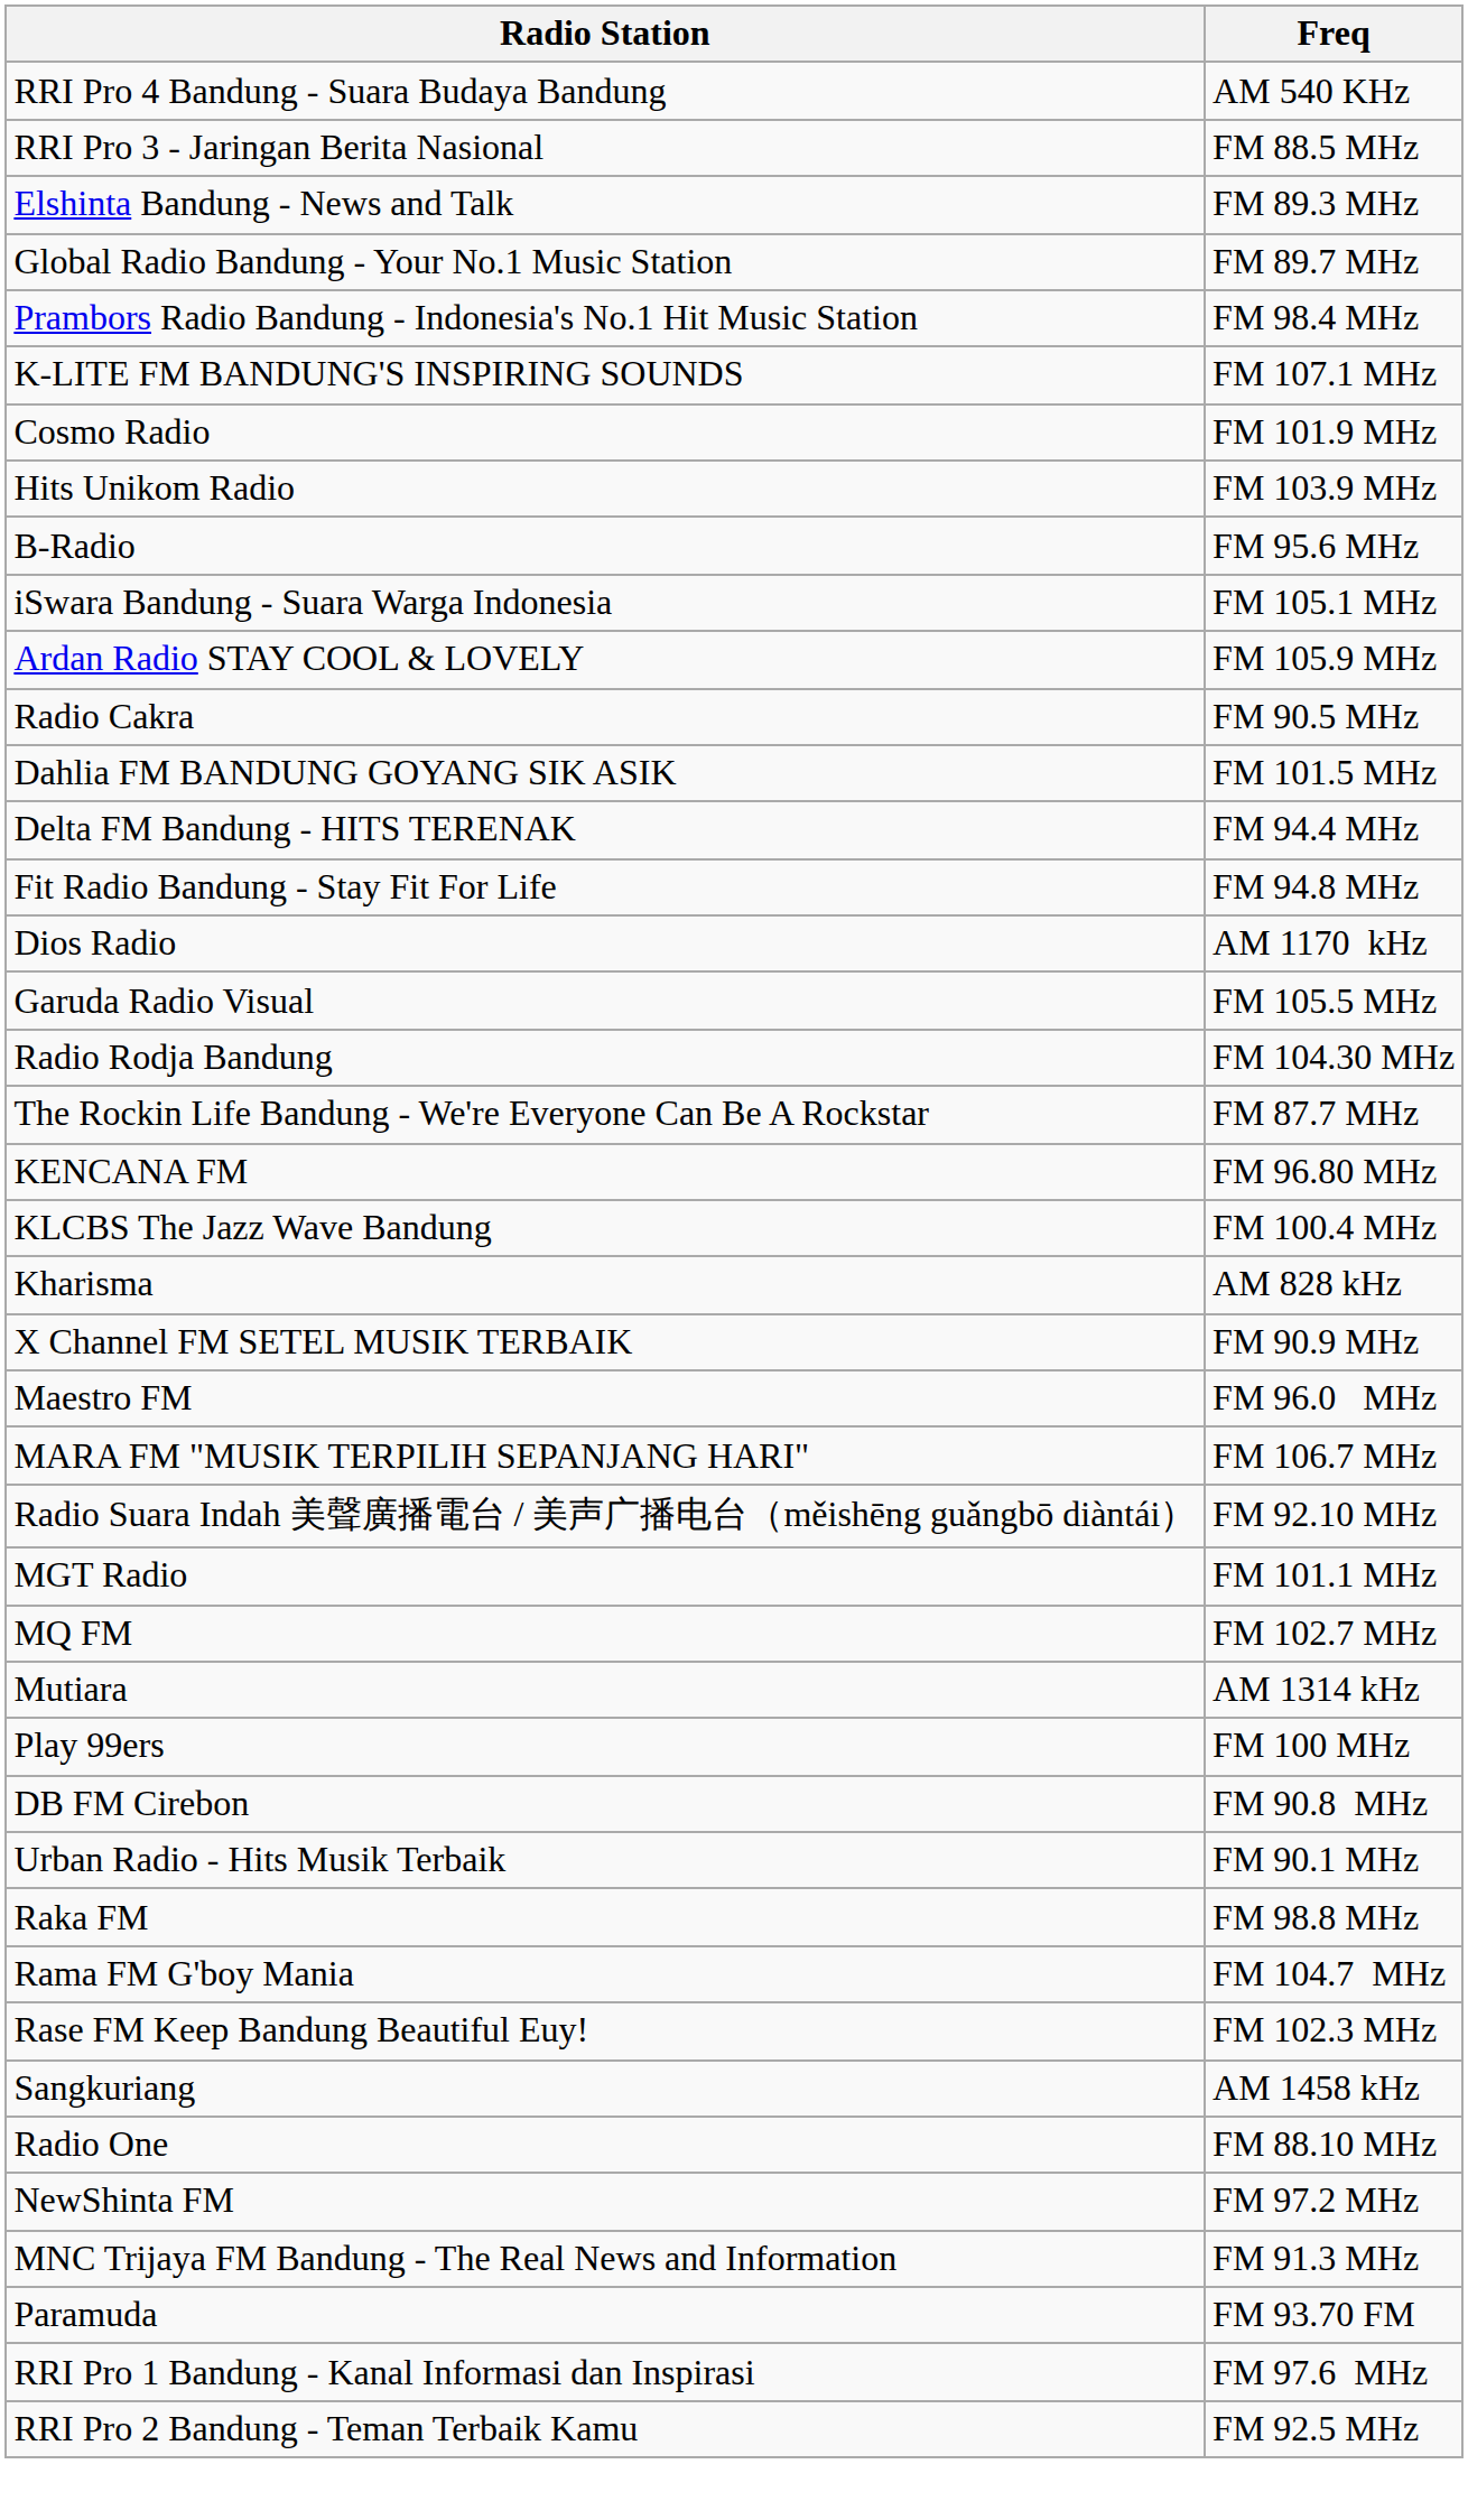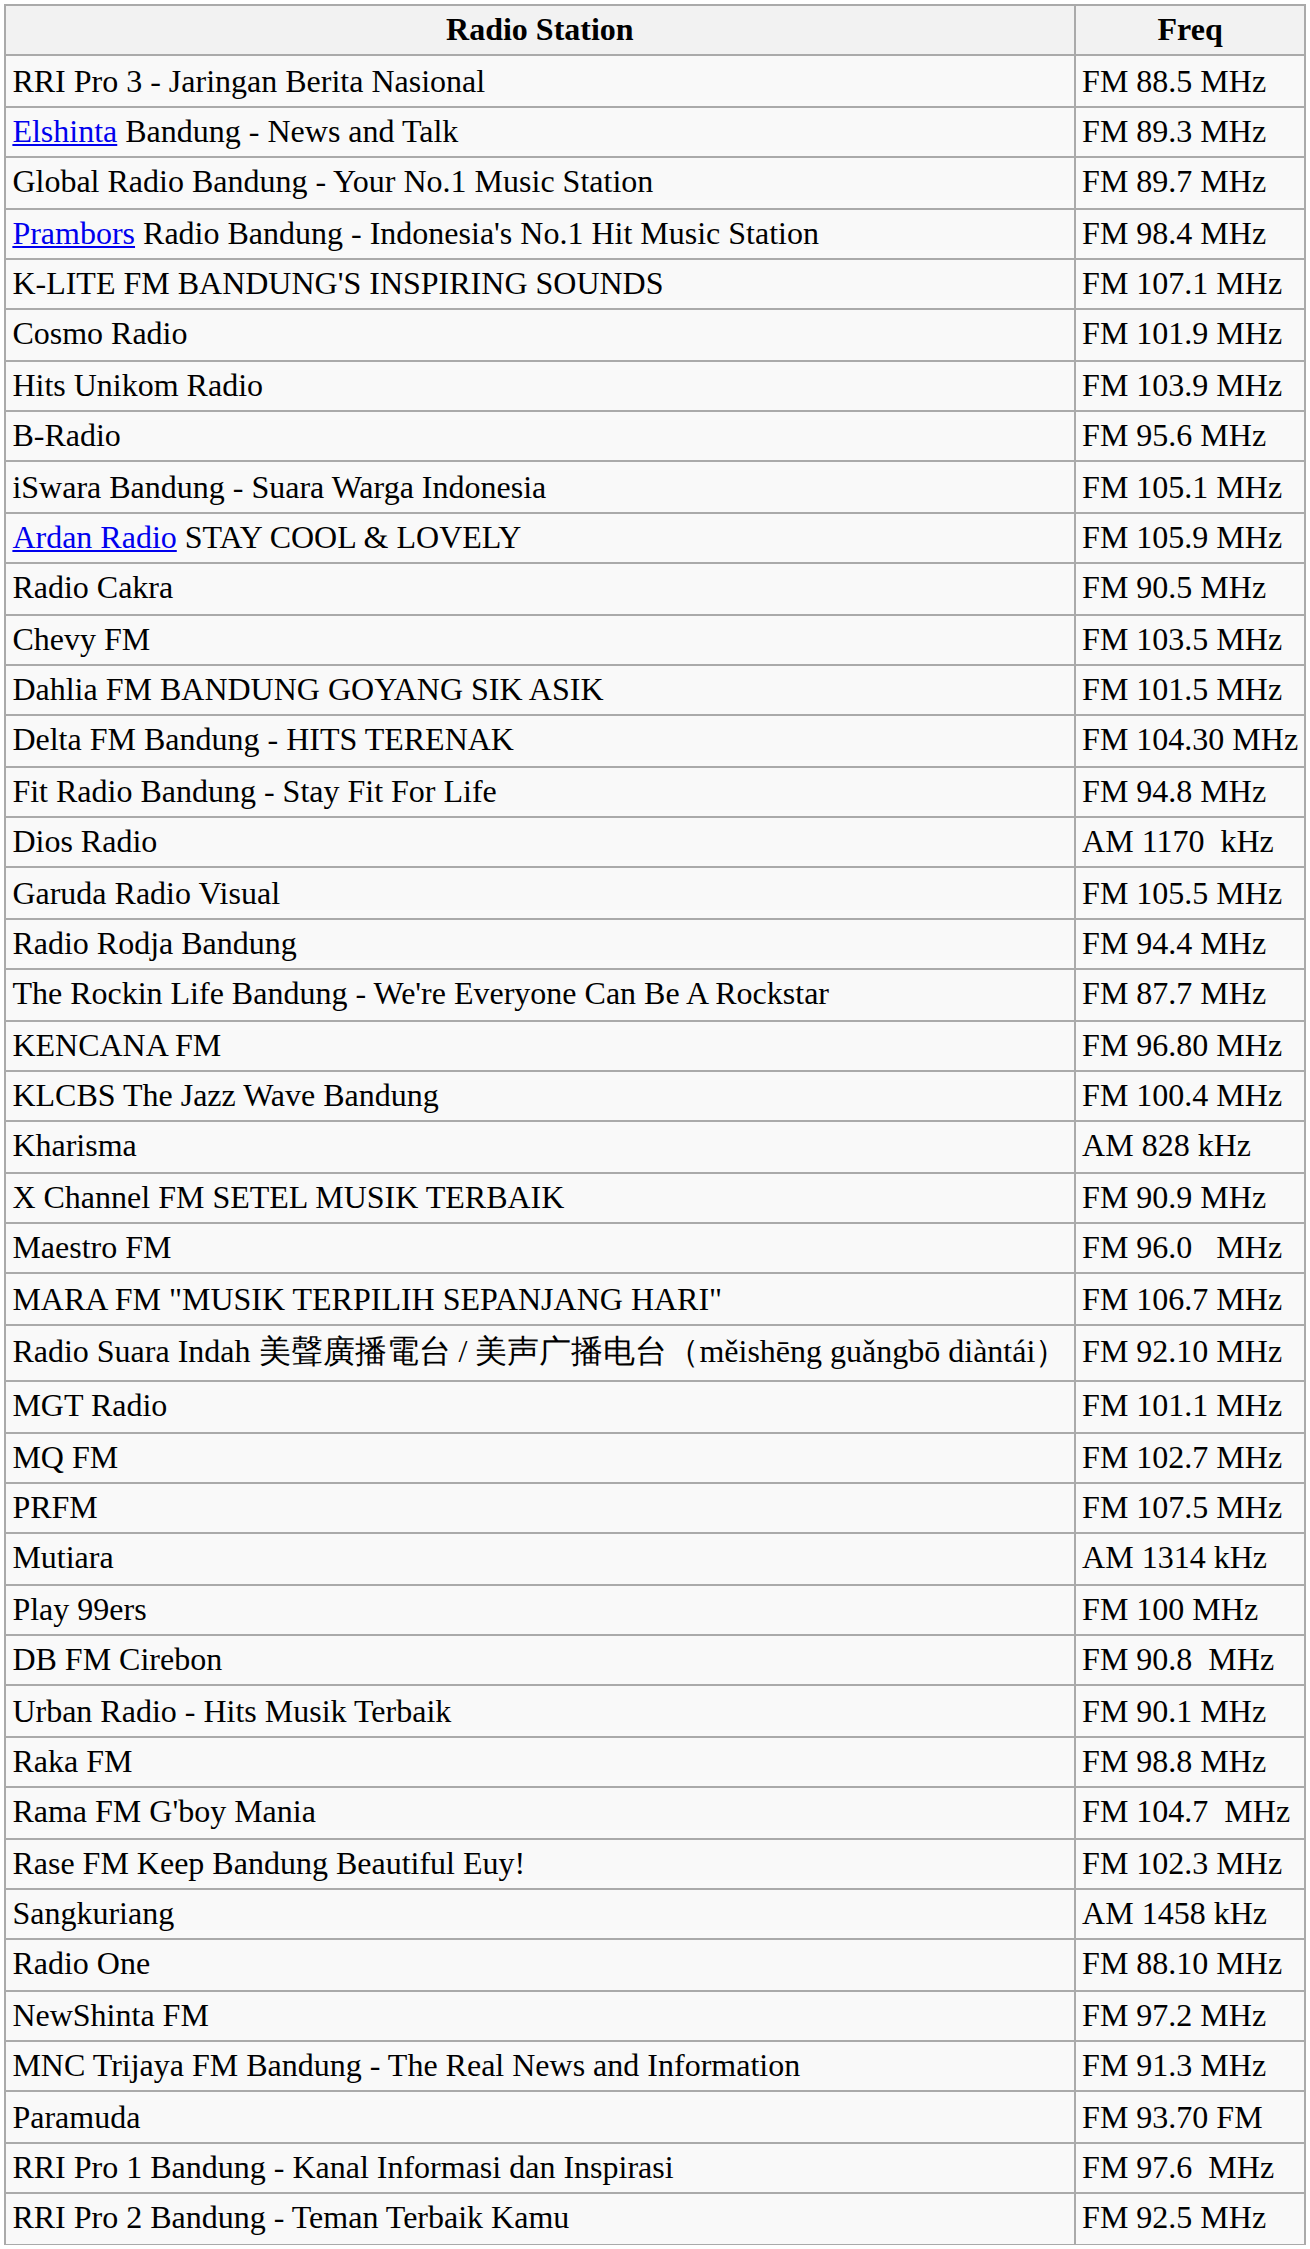- row: RRI Pro 4 Bandung - Suara Budaya Bandung | AM 540 KHz
+ row: Chevy FM | FM 103.5 MHz
Delta FM Bandung - HITS TERENAK | Freq: FM 94.4 MHz -> FM 104.30 MHz
Radio Rodja Bandung | Freq: FM 104.30 MHz -> FM 94.4 MHz
+ row: PRFM | FM 107.5 MHz
